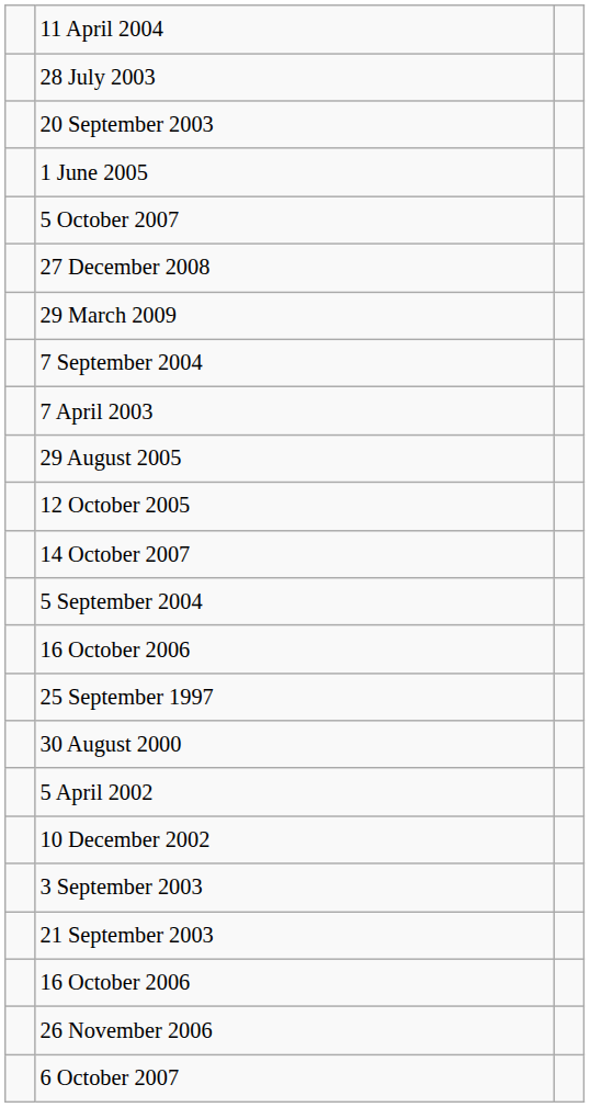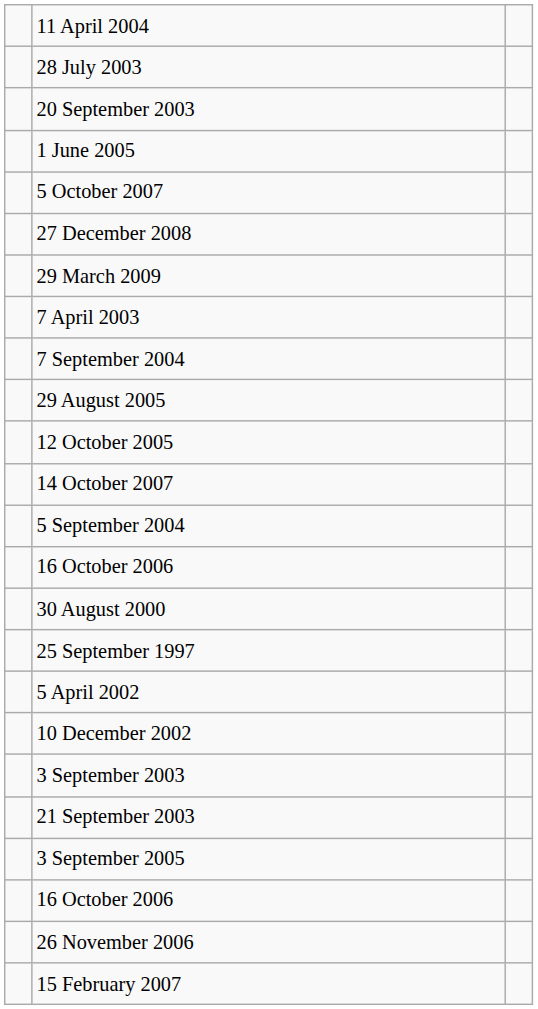rows swapped: 7 April 2003 <-> 7 September 2004
rows swapped: 25 September 1997 <-> 30 August 2000
+ row: 3 September 2005
+ row: 15 February 2007
- row: 6 October 2007
